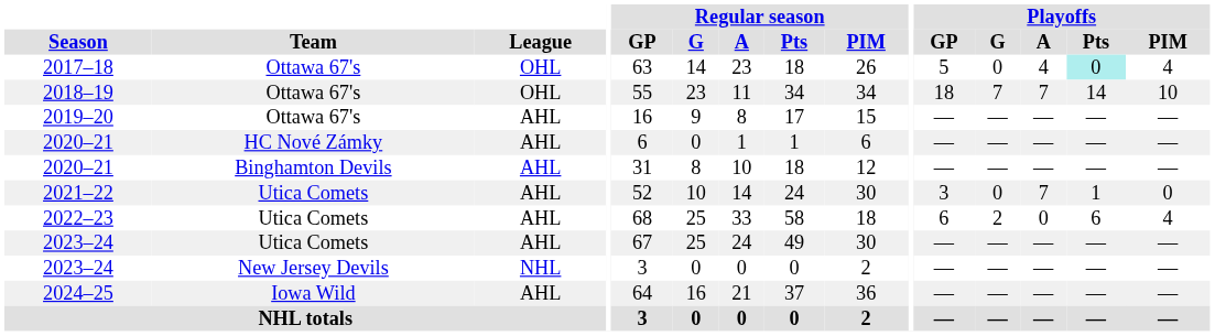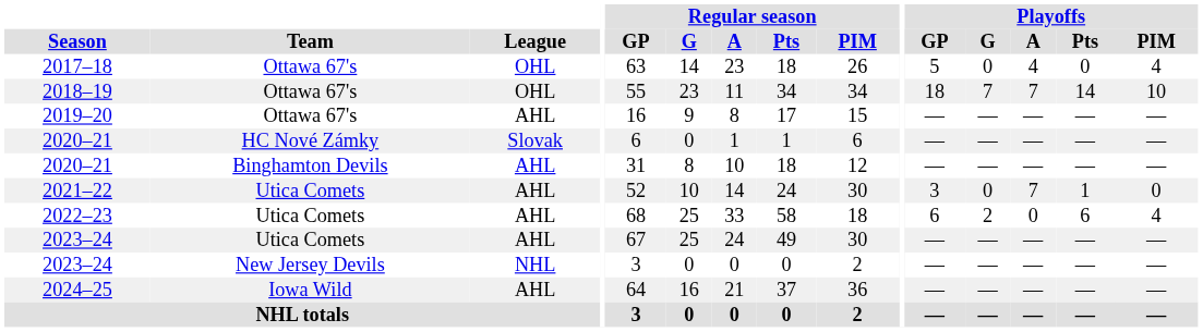2017–18 | Playoffs / Pts: paleturquoise background -> no background
2020–21 / HC Nové Zámky | League: AHL -> Slovak
